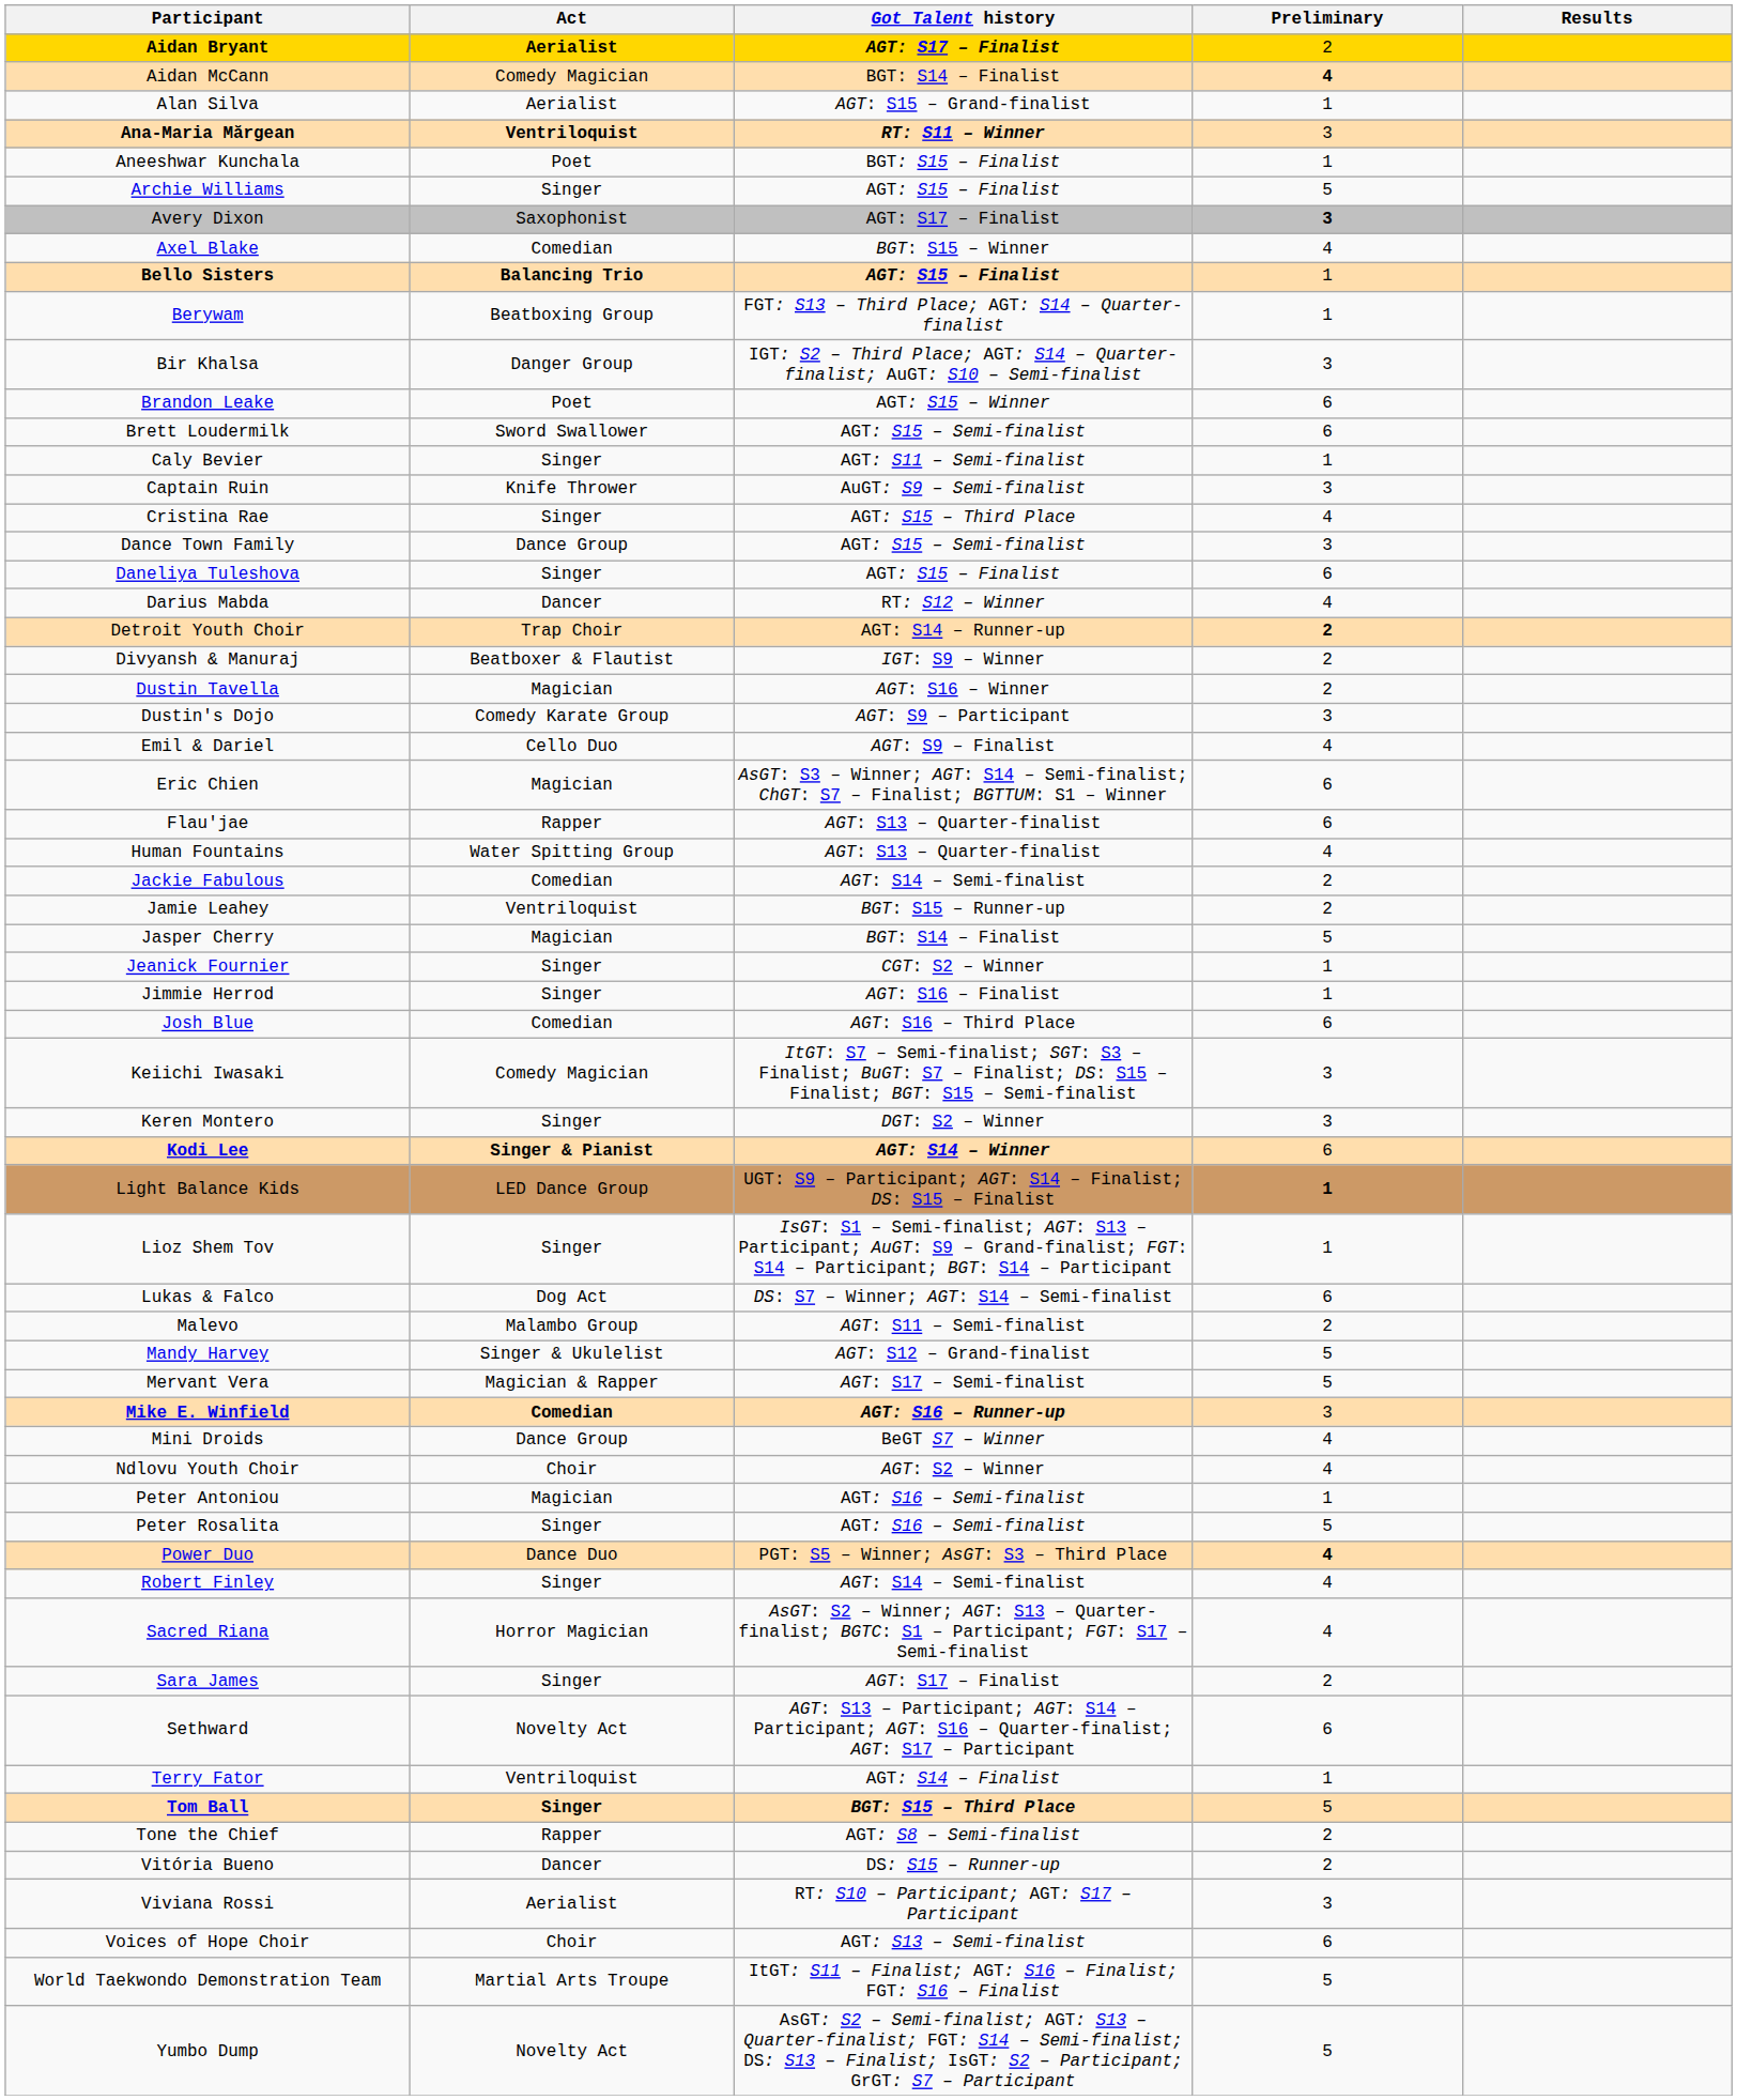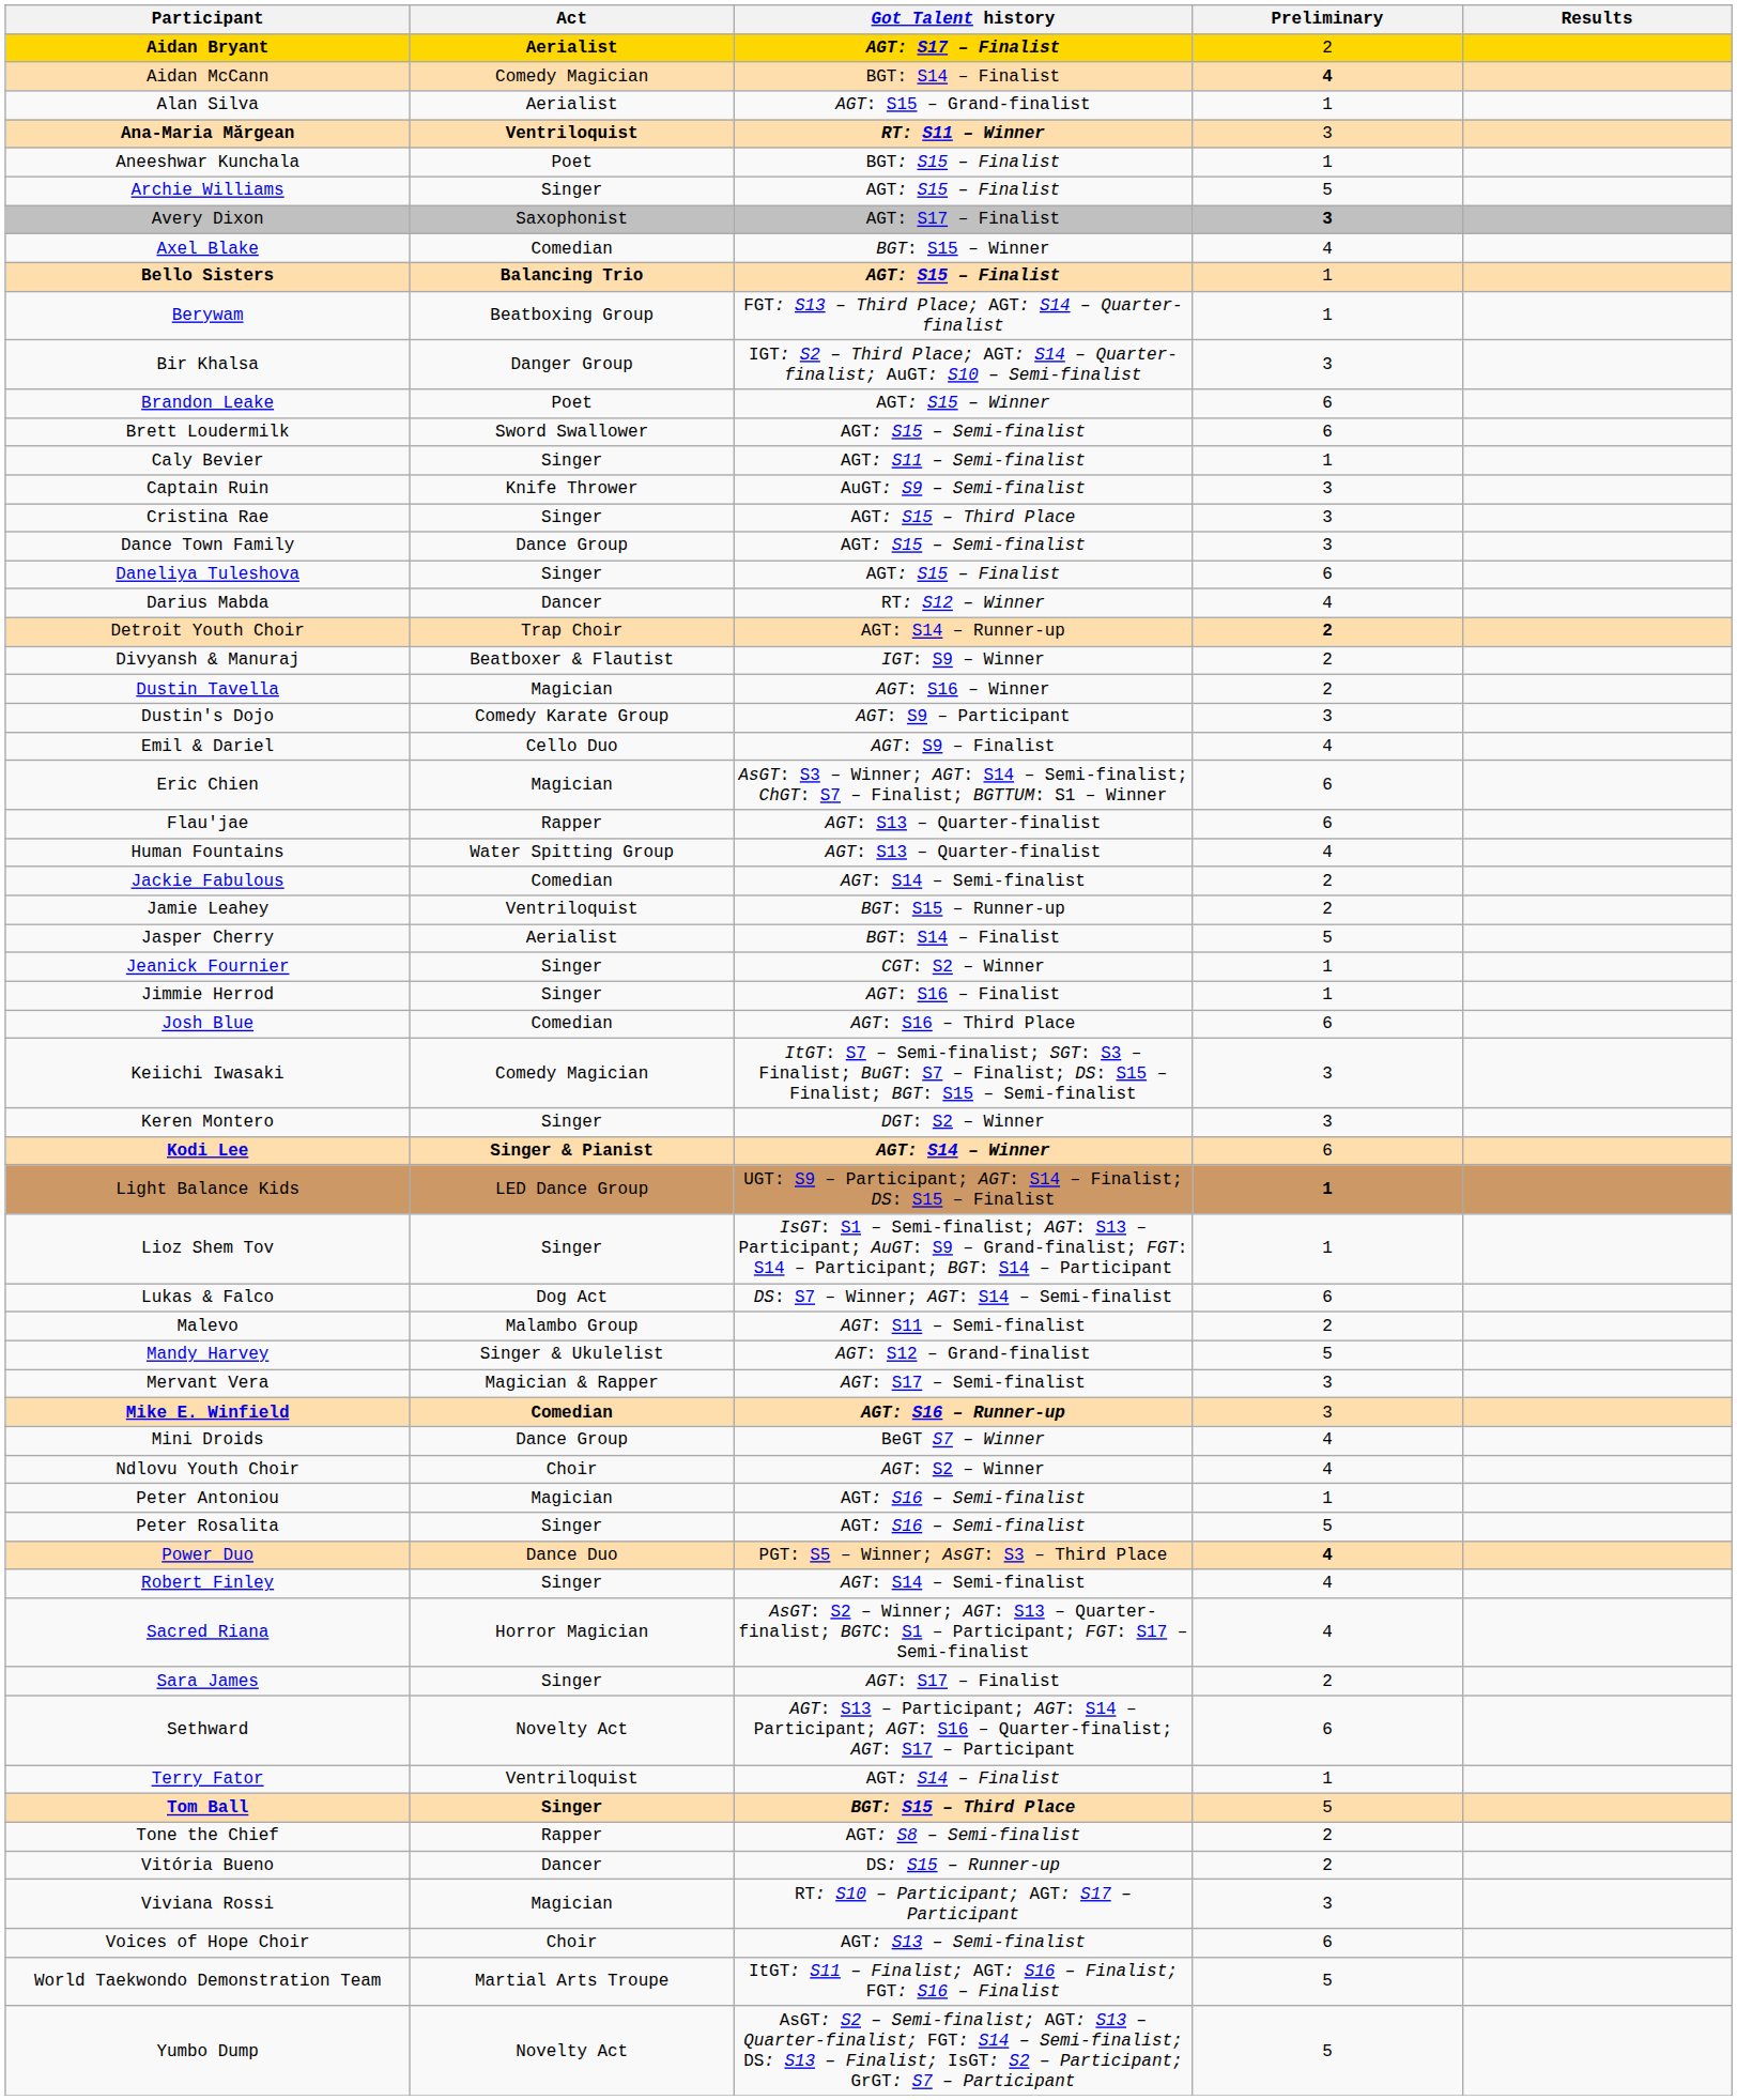Cristina Rae | Preliminary: 4 -> 3
Jasper Cherry | Act: Magician -> Aerialist
Mervant Vera | Preliminary: 5 -> 3
Viviana Rossi | Act: Aerialist -> Magician
